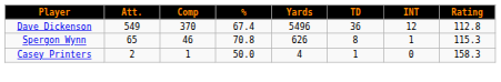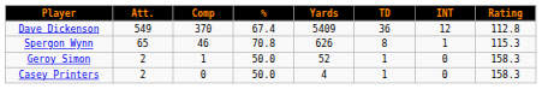Dave Dickenson | Yards: 5496 -> 5409
+ row: Geroy Simon | 2 | 1 | 50.0 | 52 | 1 | 0 | 158.3
Casey Printers | Comp: 1 -> 0
